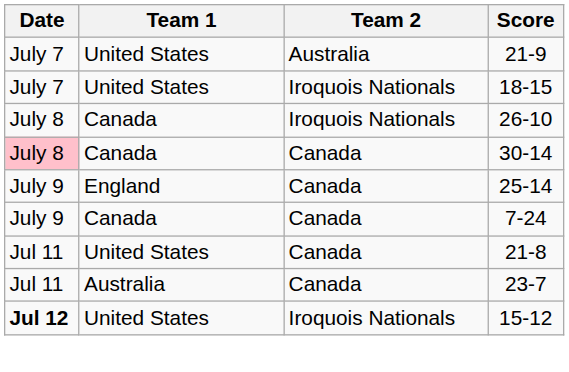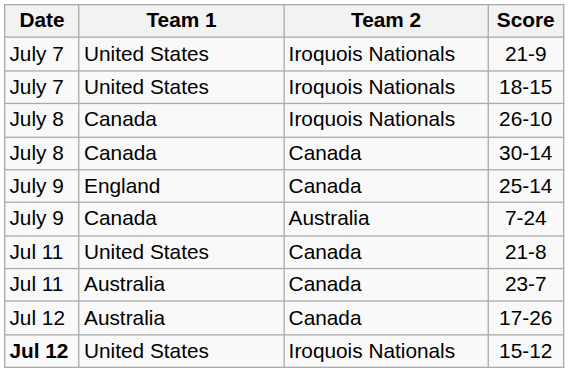21-9 | Team 2: Australia -> Iroquois Nationals
30-14 | Date: pink background -> no background
7-24 | Team 2: Canada -> Australia
+ row: Jul 12 | Australia | Canada | 17-26
